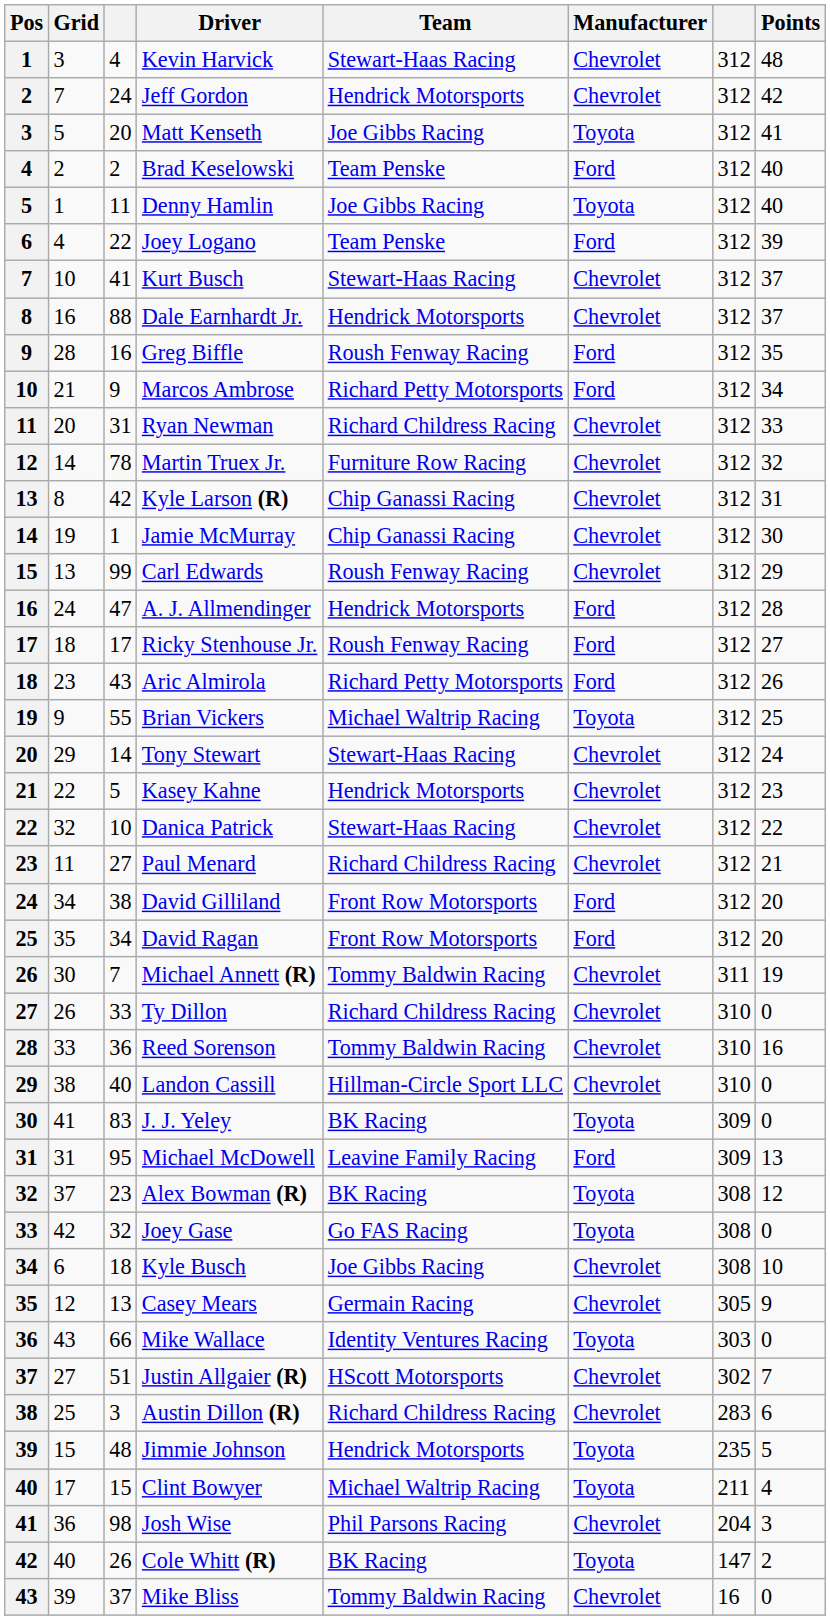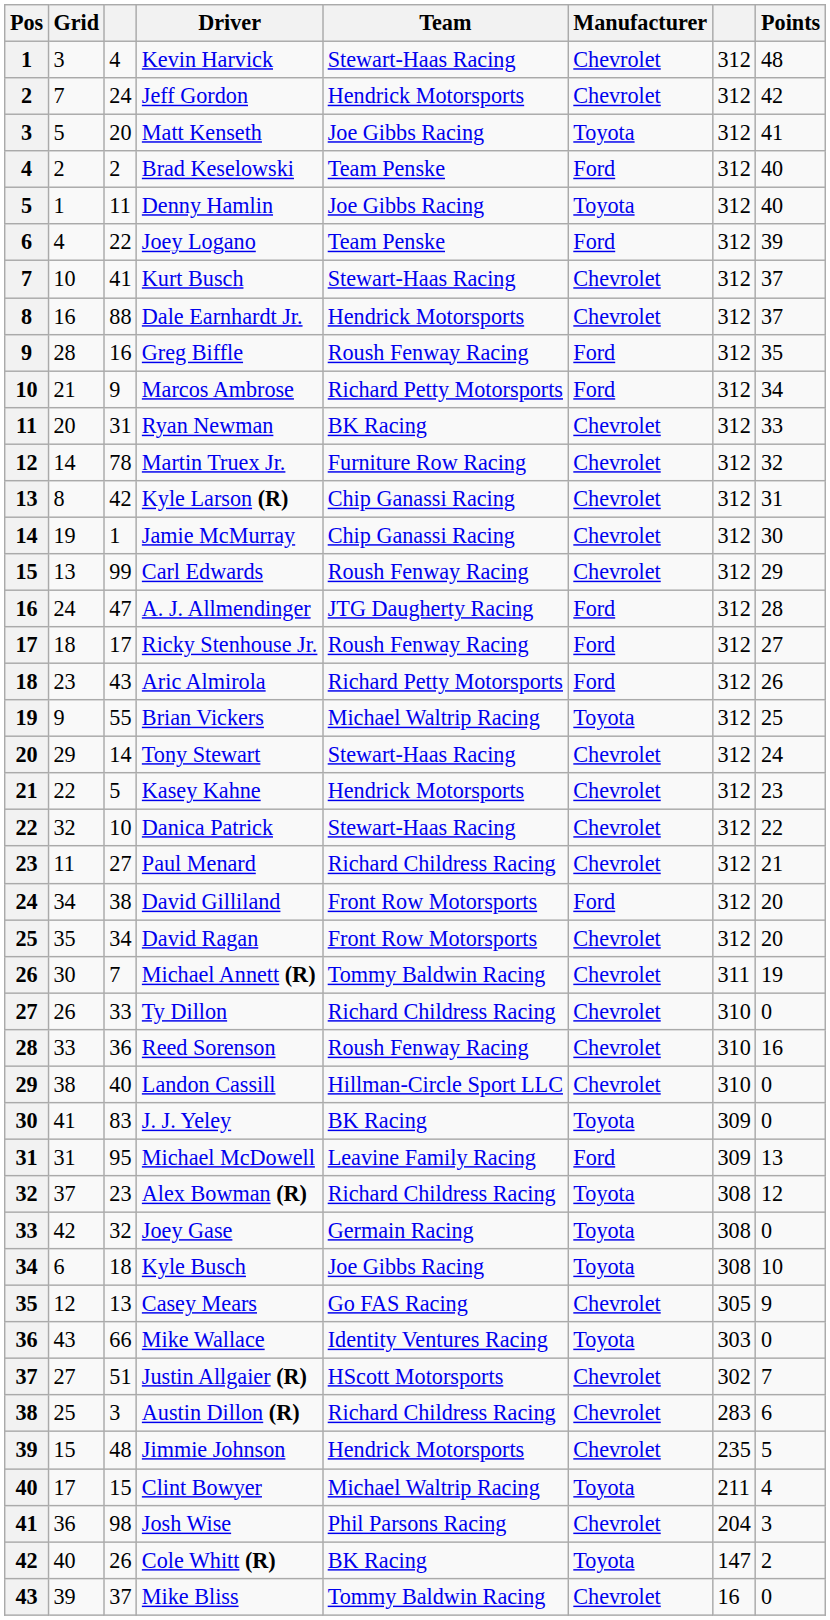Ryan Newman | Team: Richard Childress Racing -> BK Racing
A. J. Allmendinger | Team: Hendrick Motorsports -> JTG Daugherty Racing
David Ragan | Manufacturer: Ford -> Chevrolet
Reed Sorenson | Team: Tommy Baldwin Racing -> Roush Fenway Racing
Alex Bowman (R) | Team: BK Racing -> Richard Childress Racing
Joey Gase | Team: Go FAS Racing -> Germain Racing
Kyle Busch | Manufacturer: Chevrolet -> Toyota
Casey Mears | Team: Germain Racing -> Go FAS Racing
Jimmie Johnson | Manufacturer: Toyota -> Chevrolet
